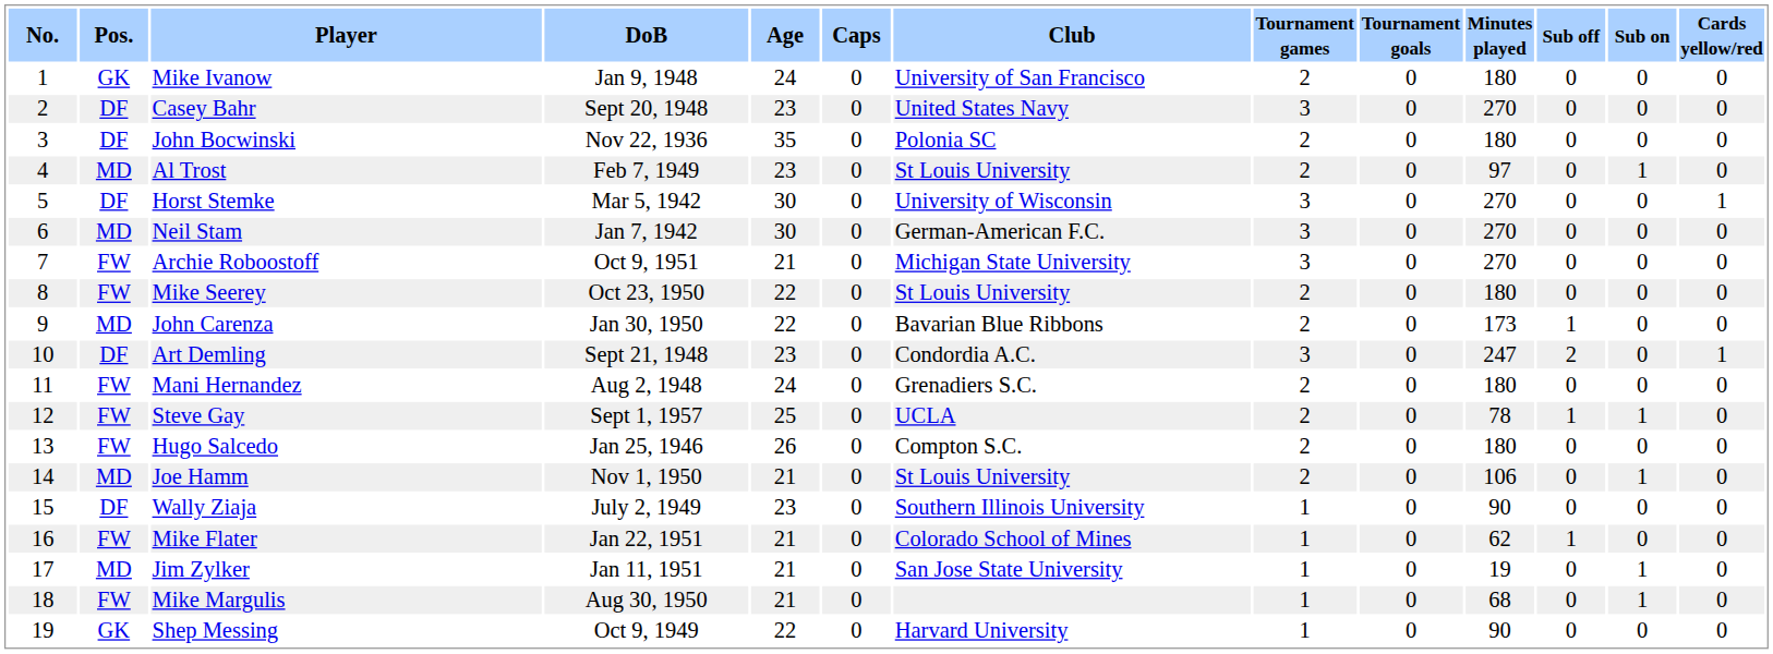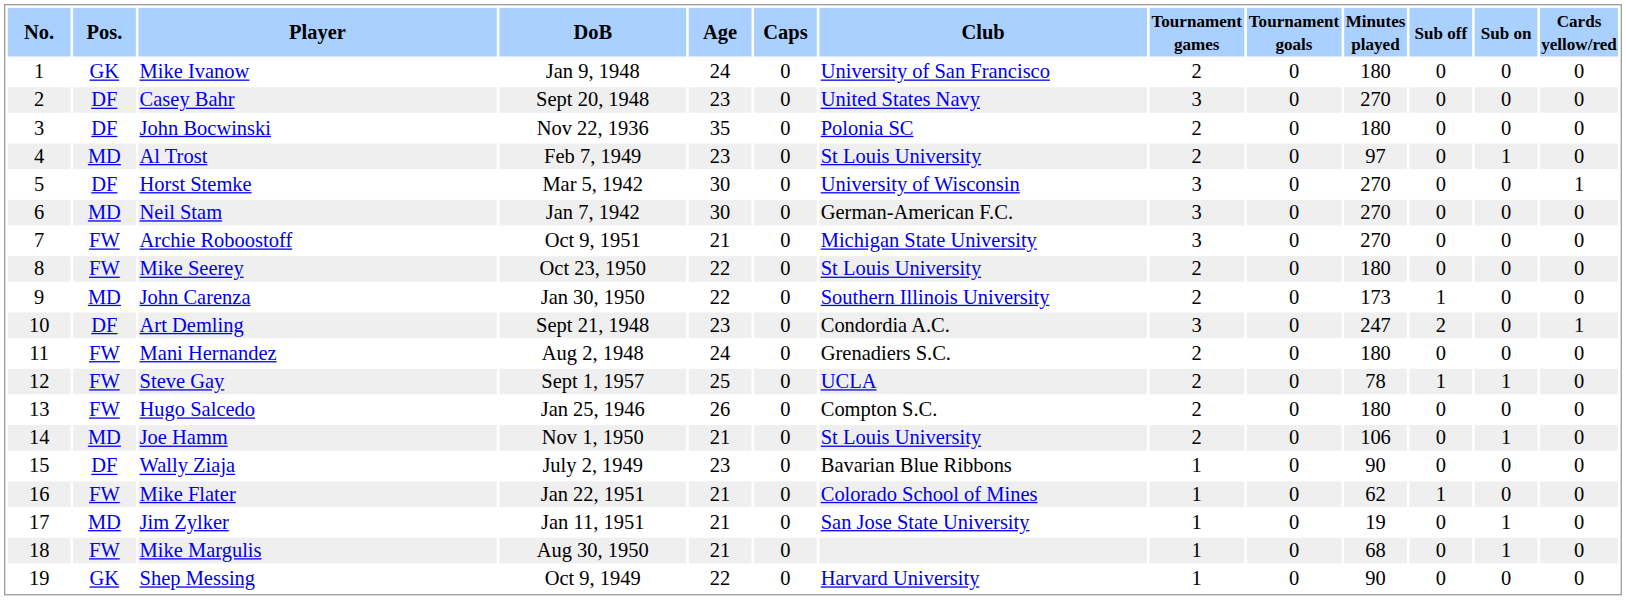John Carenza | Club: Bavarian Blue Ribbons -> Southern Illinois University
Wally Ziaja | Club: Southern Illinois University -> Bavarian Blue Ribbons
